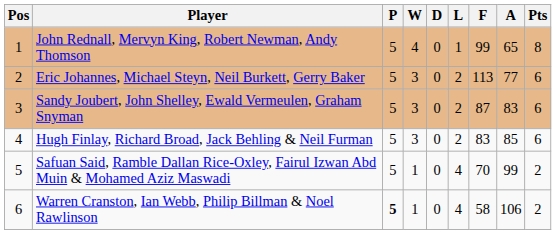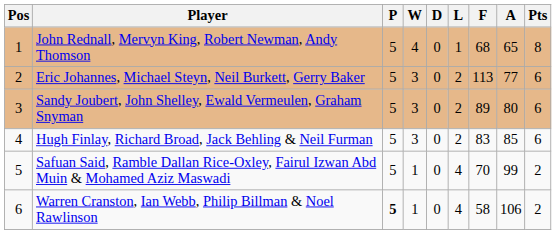John Rednall, Mervyn King, Robert Newman, Andy Thomson | F: 99 -> 68
Sandy Joubert, John Shelley, Ewald Vermeulen, Graham Snyman | F: 87 -> 89
Sandy Joubert, John Shelley, Ewald Vermeulen, Graham Snyman | A: 83 -> 80
